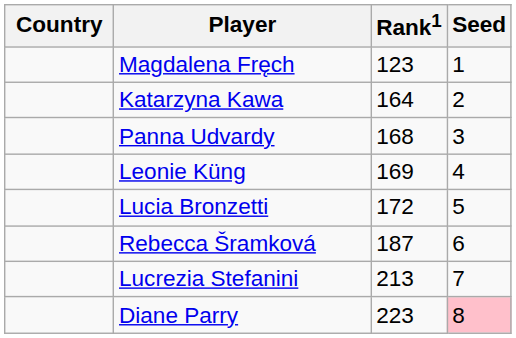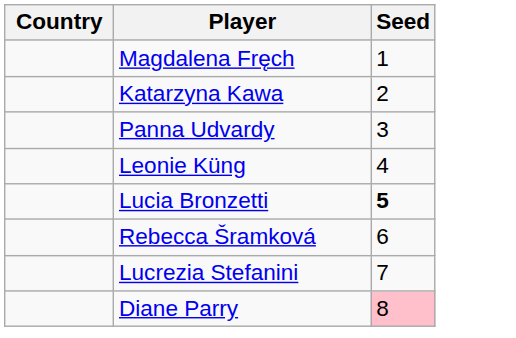- column: Rank1 | 123 | 164 | 168 | 169 | 172 | 187 | 213 | 223
Lucia Bronzetti | Seed: normal -> bold
